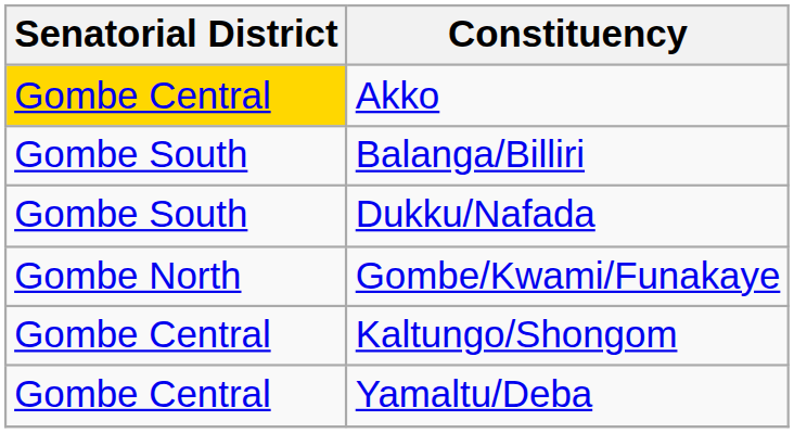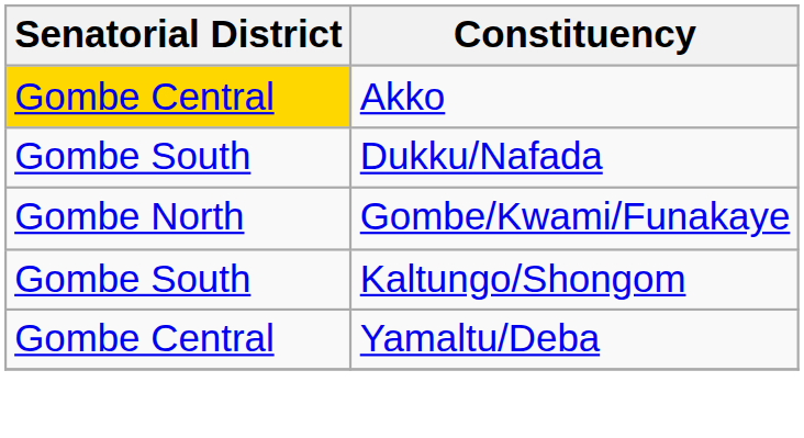- row: Gombe South | Balanga/Billiri
Kaltungo/Shongom | Senatorial District: Gombe Central -> Gombe South
